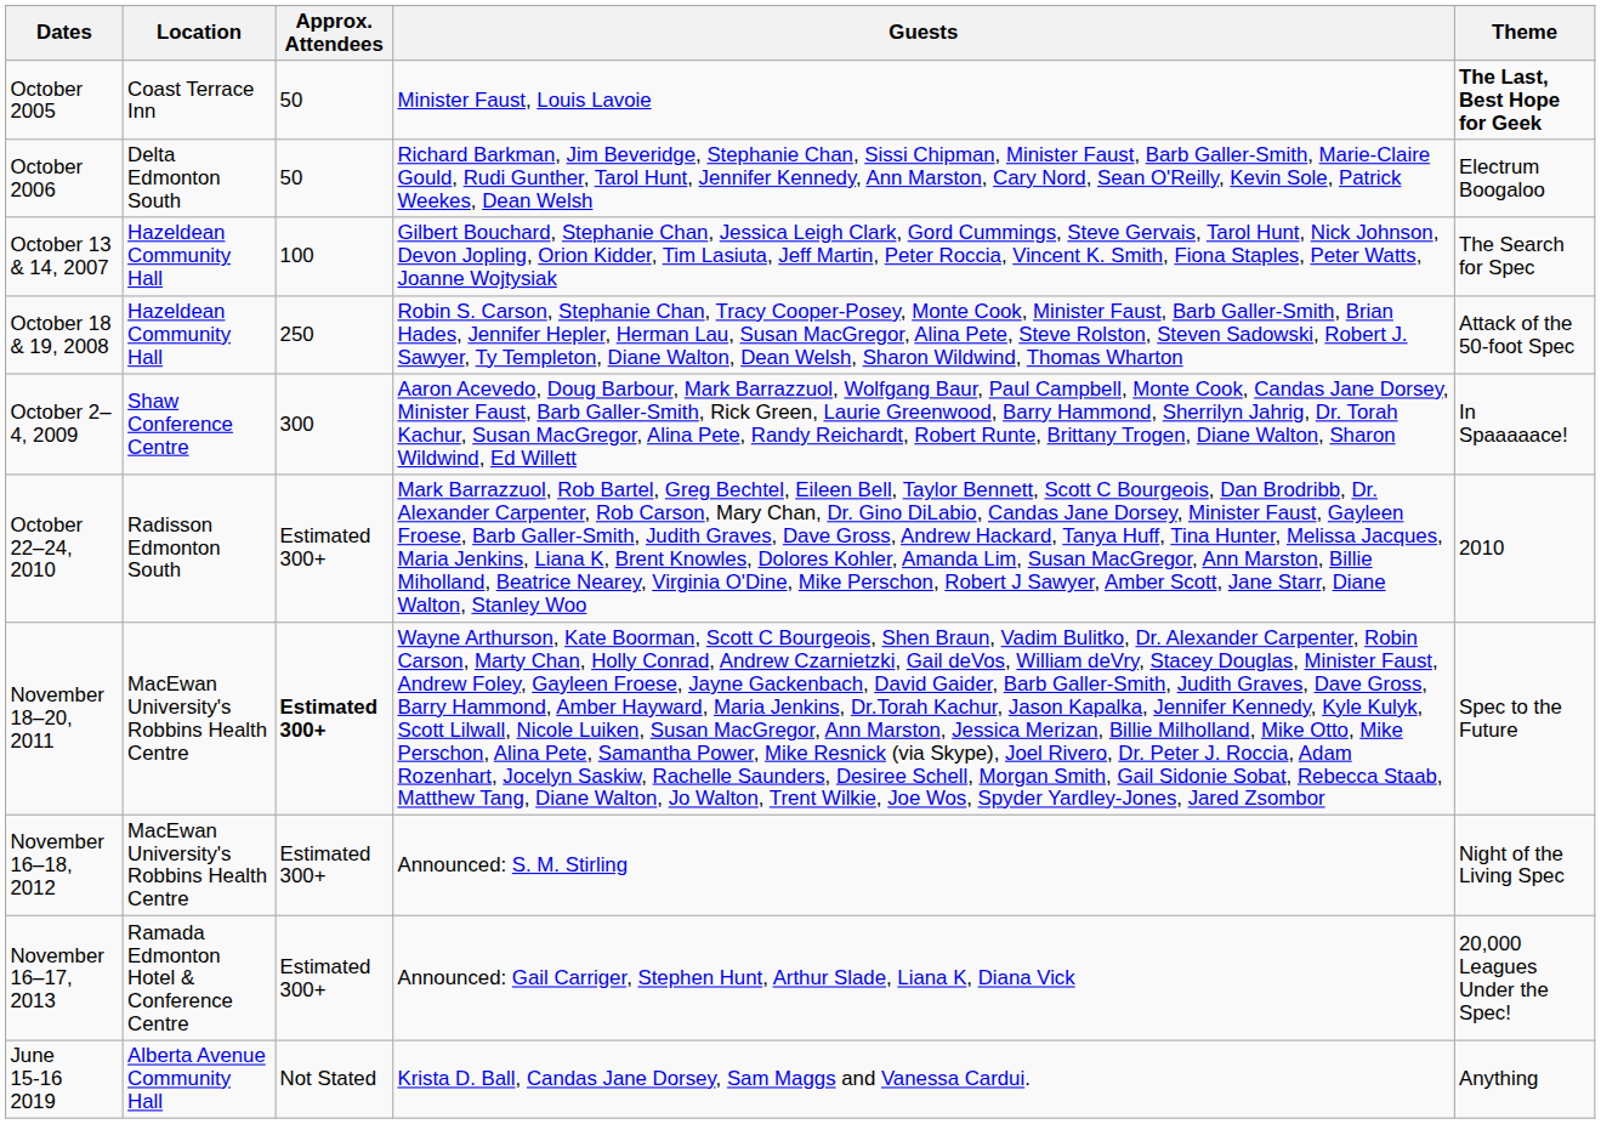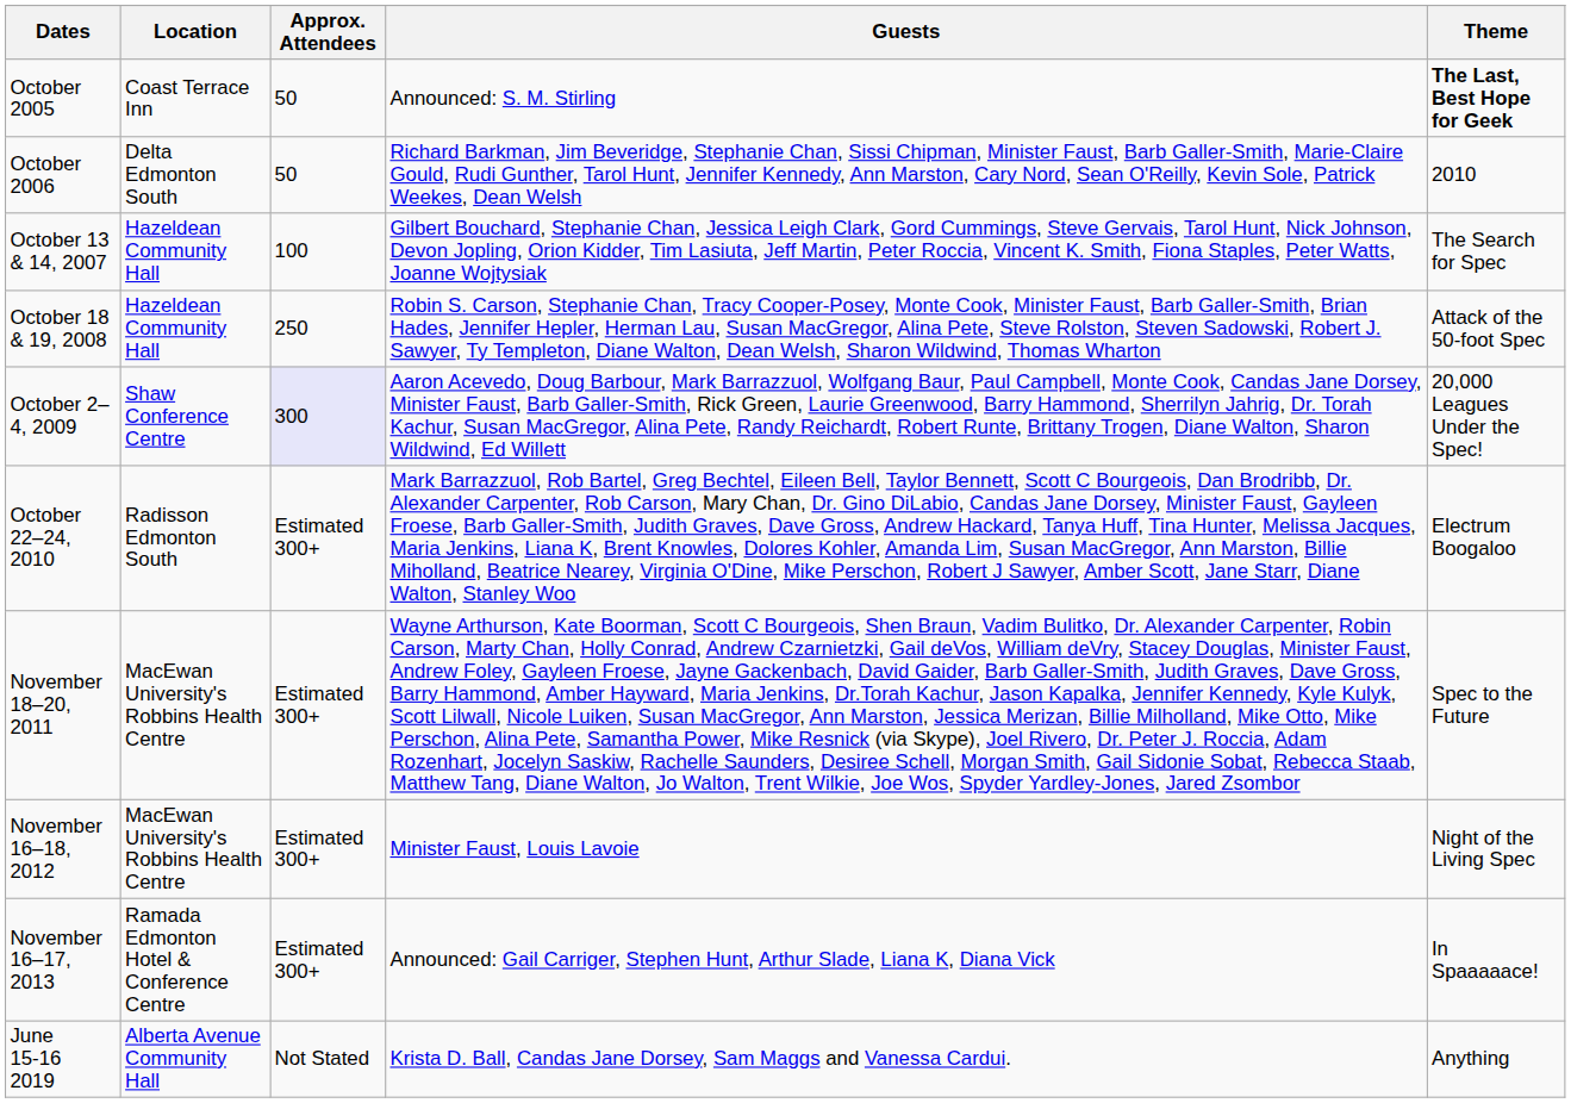October 2005 | Guests: Minister Faust, Louis Lavoie -> Announced: S. M. Stirling
October 2006 | Theme: Electrum Boogaloo -> 2010
October 2–4, 2009 | Approx. Attendees: no background -> lavender background
October 2–4, 2009 | Theme: In Spaaaaace! -> 20,000 Leagues Under the Spec!
October 22–24, 2010 | Theme: 2010 -> Electrum Boogaloo
November 18–20, 2011 | Approx. Attendees: bold -> normal
November 16–18, 2012 | Guests: Announced: S. M. Stirling -> Minister Faust, Louis Lavoie
November 16–17, 2013 | Theme: 20,000 Leagues Under the Spec! -> In Spaaaaace!
